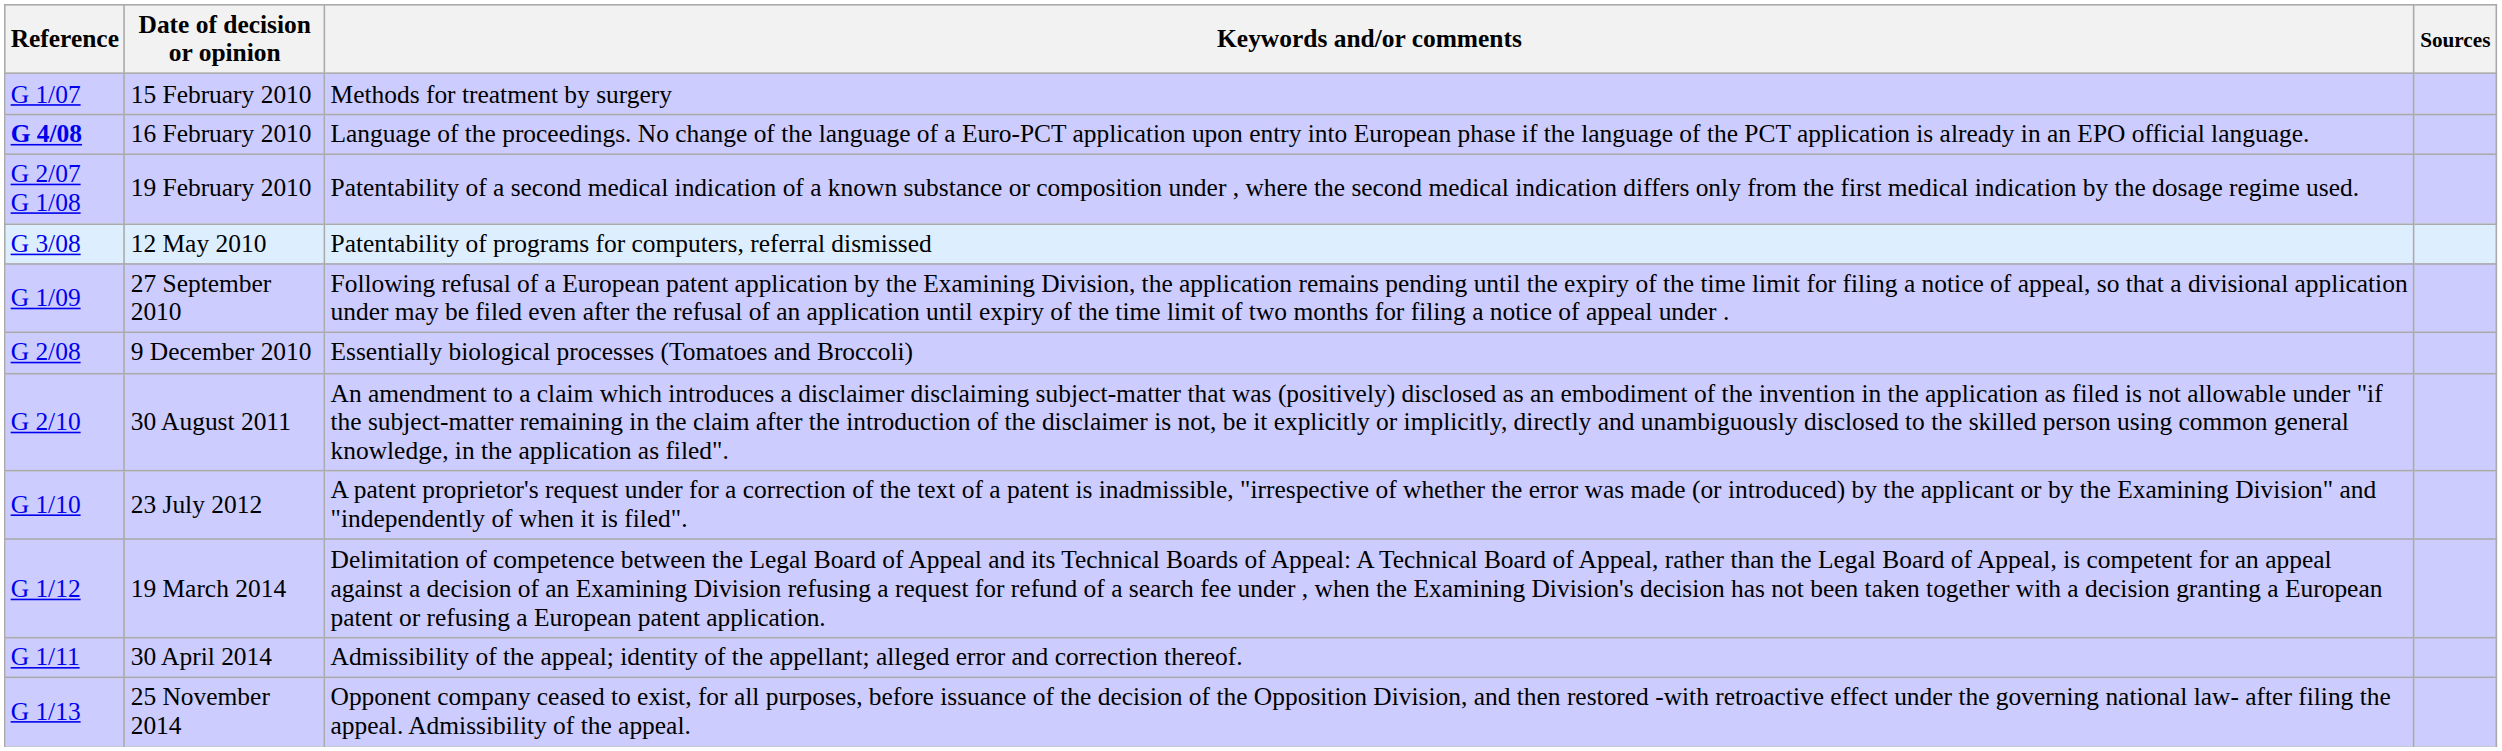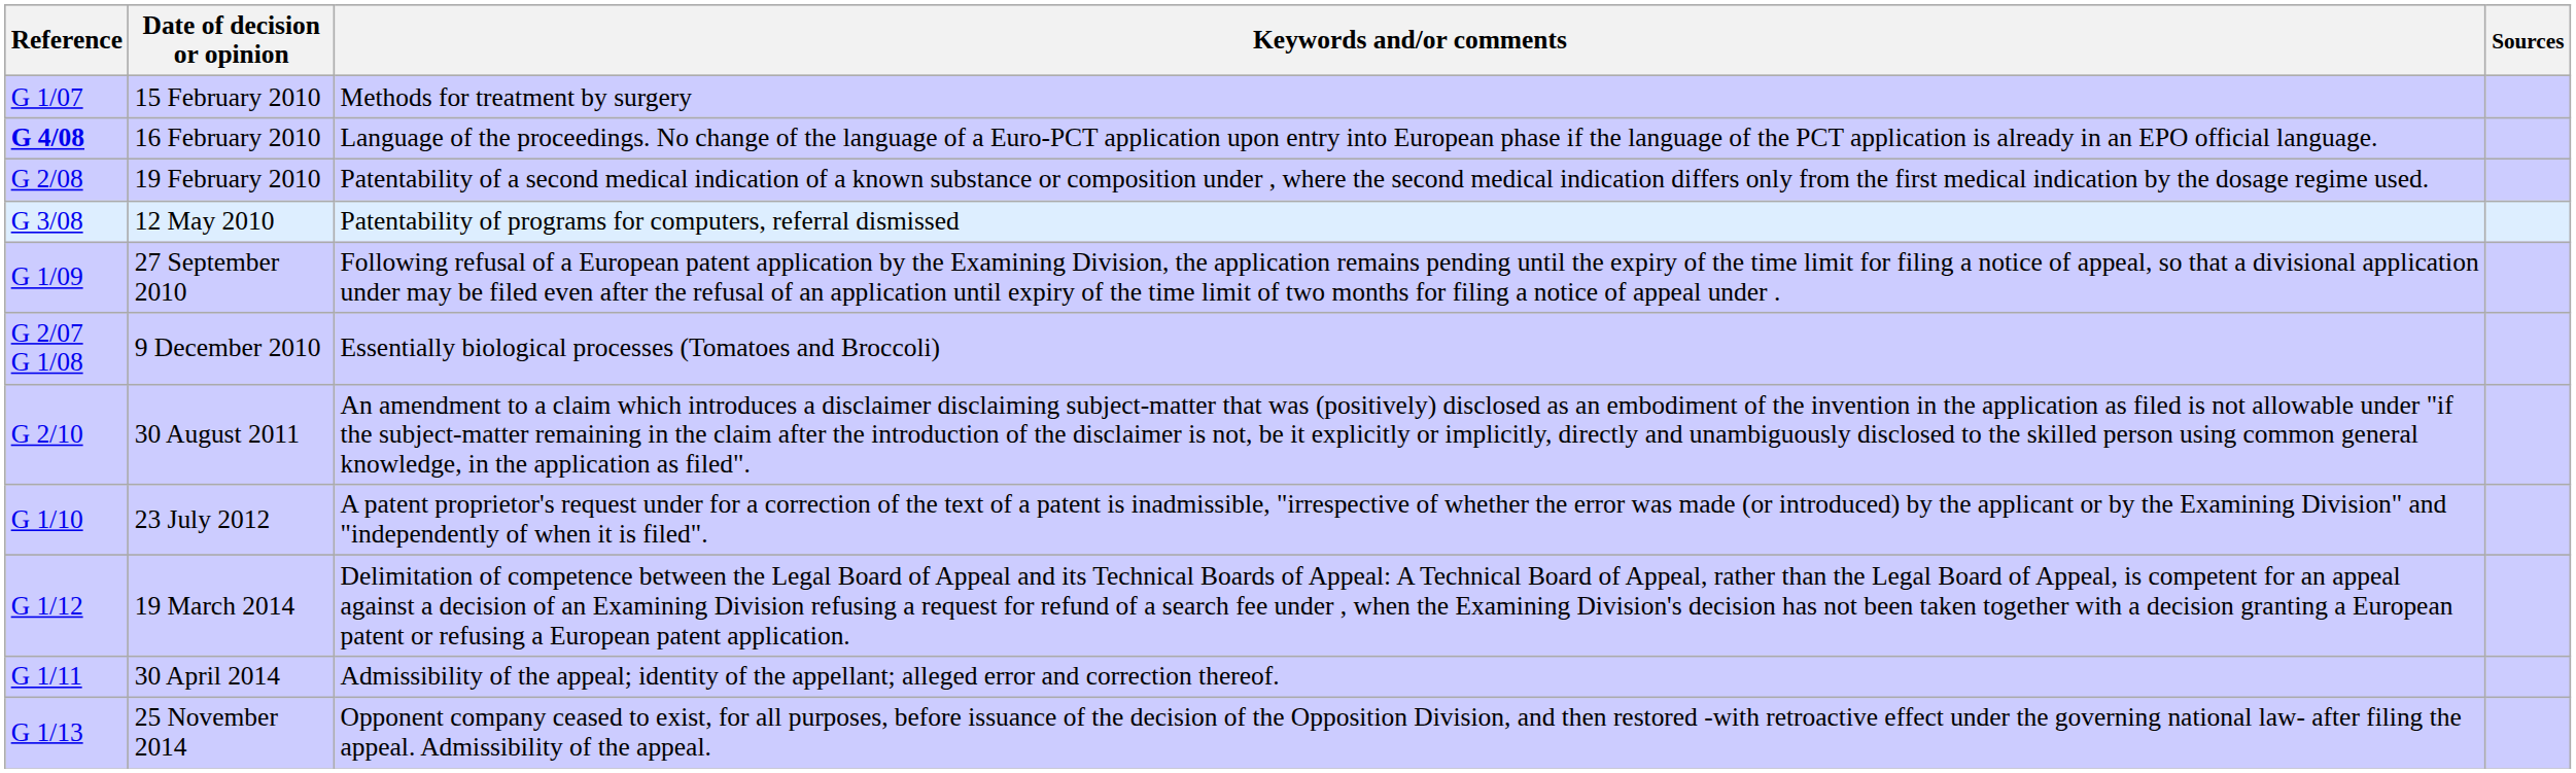19 February 2010 | Reference: G 2/07 G 1/08 -> G 2/08
9 December 2010 | Reference: G 2/08 -> G 2/07 G 1/08
